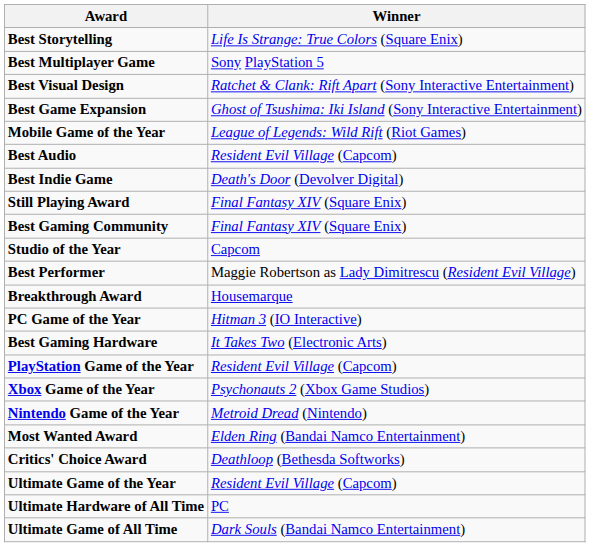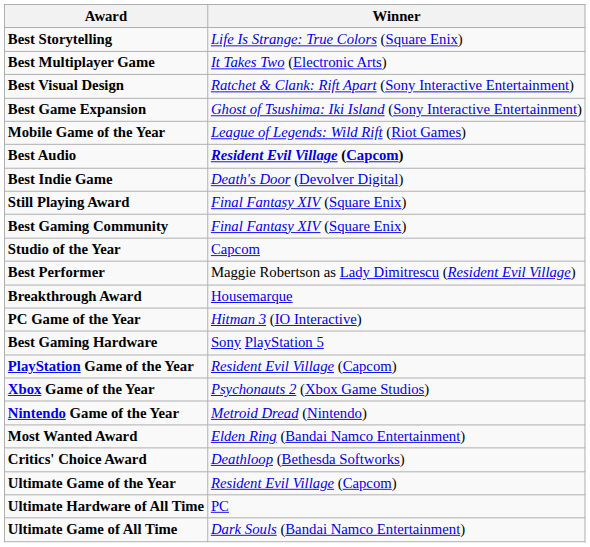Best Multiplayer Game | Winner: Sony PlayStation 5 -> It Takes Two (Electronic Arts)
Best Audio | Winner: normal -> bold
Best Gaming Hardware | Winner: It Takes Two (Electronic Arts) -> Sony PlayStation 5
